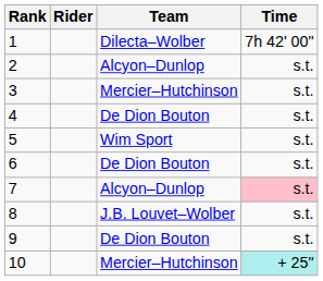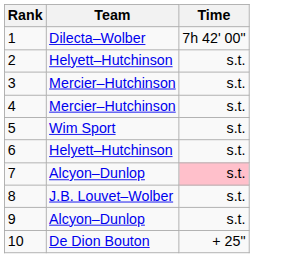- column: Rider
2 | Team: Alcyon–Dunlop -> Helyett–Hutchinson
4 | Team: De Dion Bouton -> Mercier–Hutchinson
6 | Team: De Dion Bouton -> Helyett–Hutchinson
9 | Team: De Dion Bouton -> Alcyon–Dunlop
10 | Team: Mercier–Hutchinson -> De Dion Bouton
10 | Time: paleturquoise background -> no background
